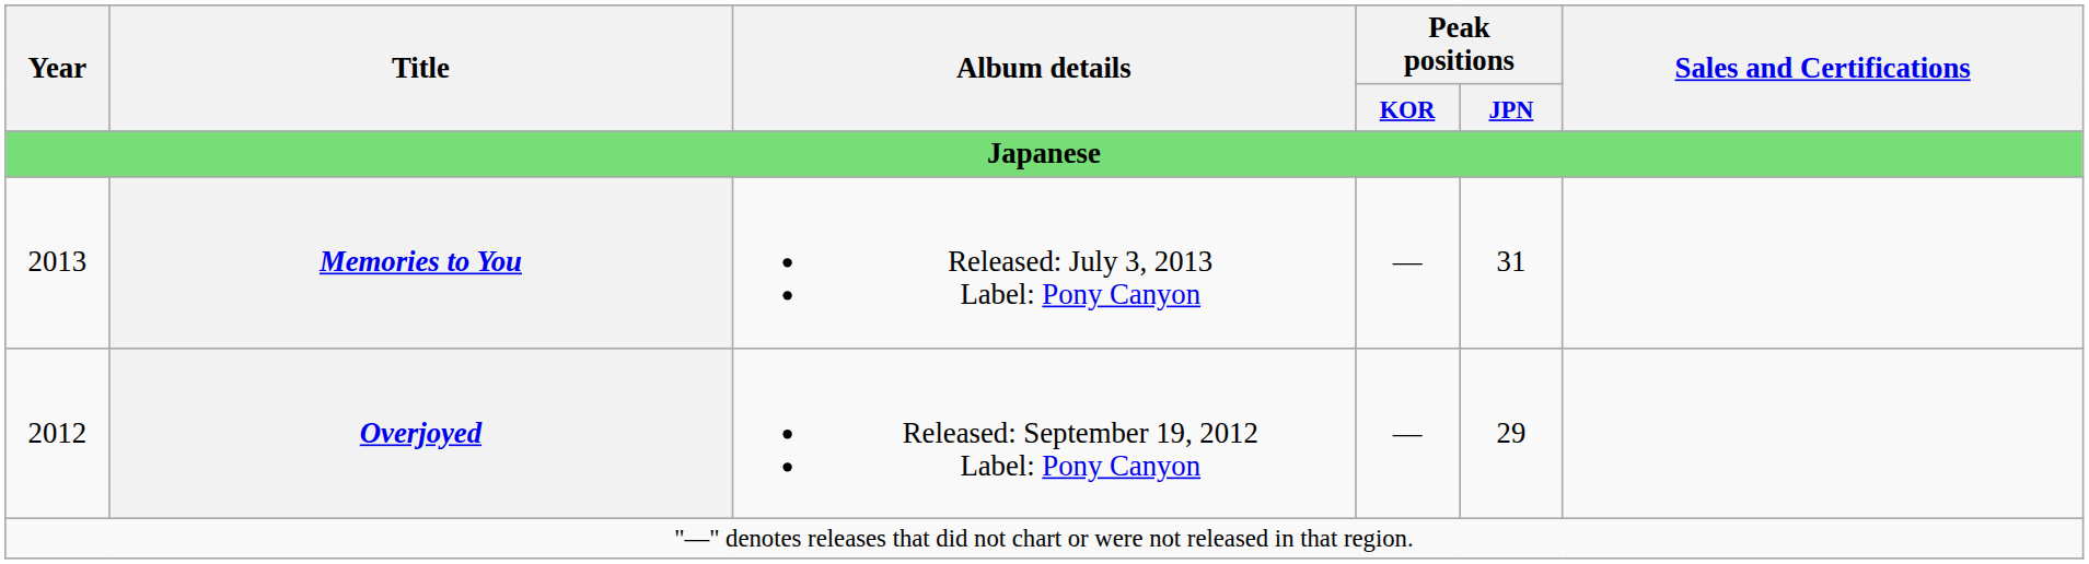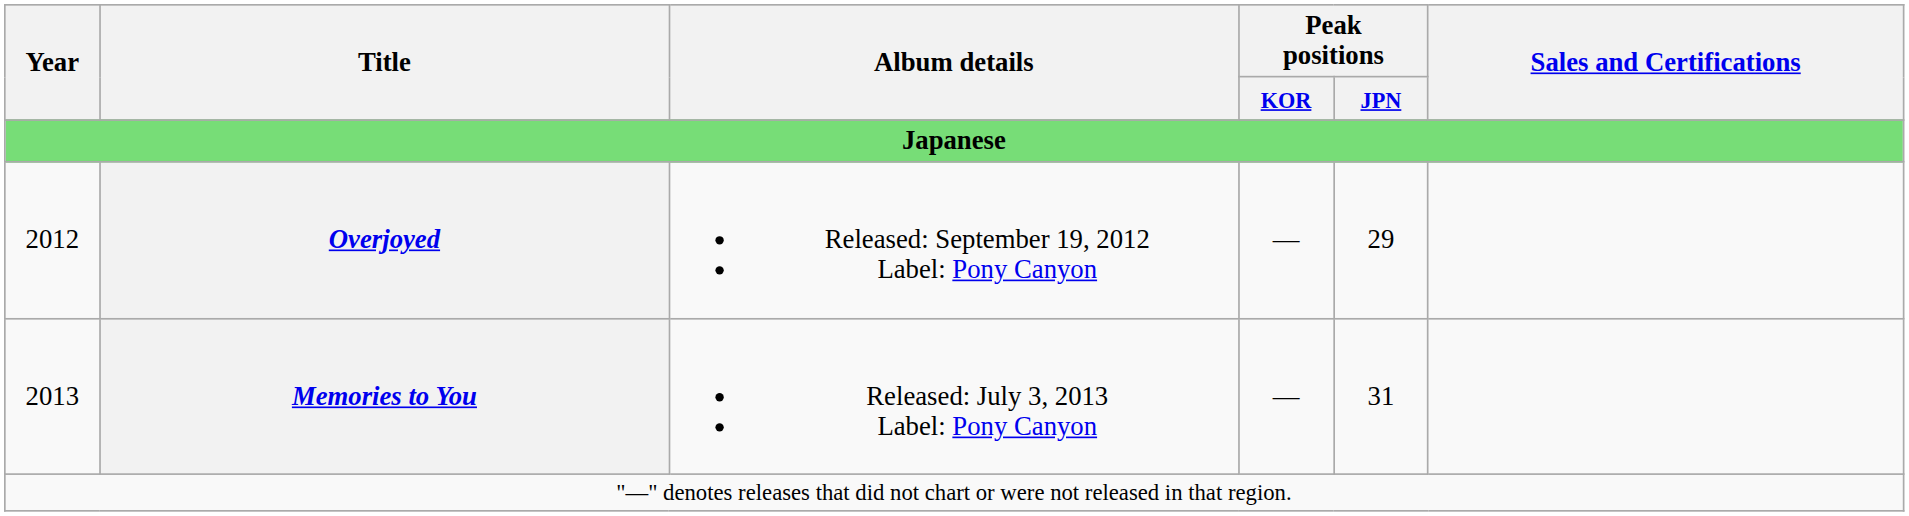rows swapped: Overjoyed <-> Memories to You
